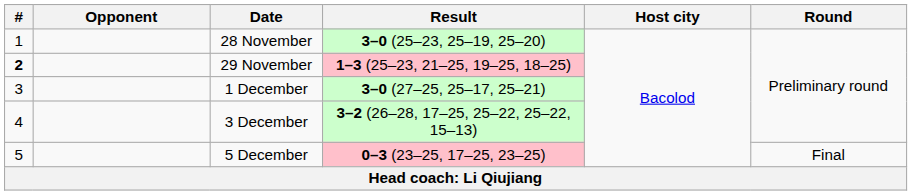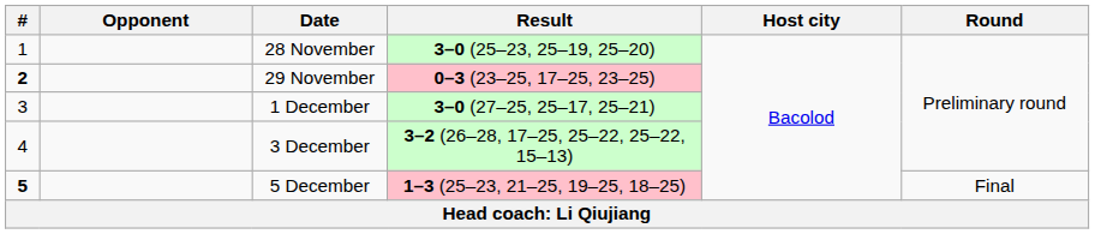29 November | Result: 1–3 (25–23, 21–25, 19–25, 18–25) -> 0–3 (23–25, 17–25, 23–25)
5 December | #: normal -> bold
5 December | Result: 0–3 (23–25, 17–25, 23–25) -> 1–3 (25–23, 21–25, 19–25, 18–25)
